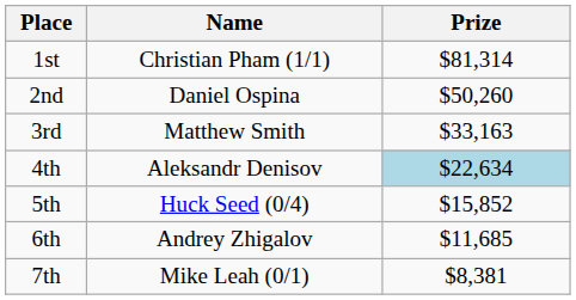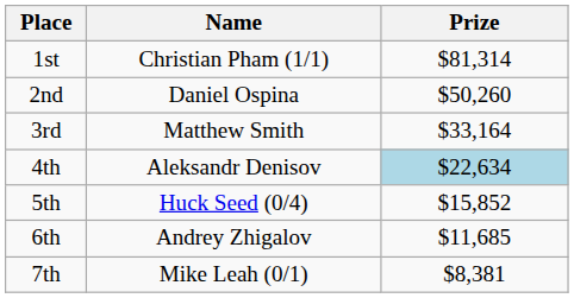3rd | Prize: $33,163 -> $33,164
